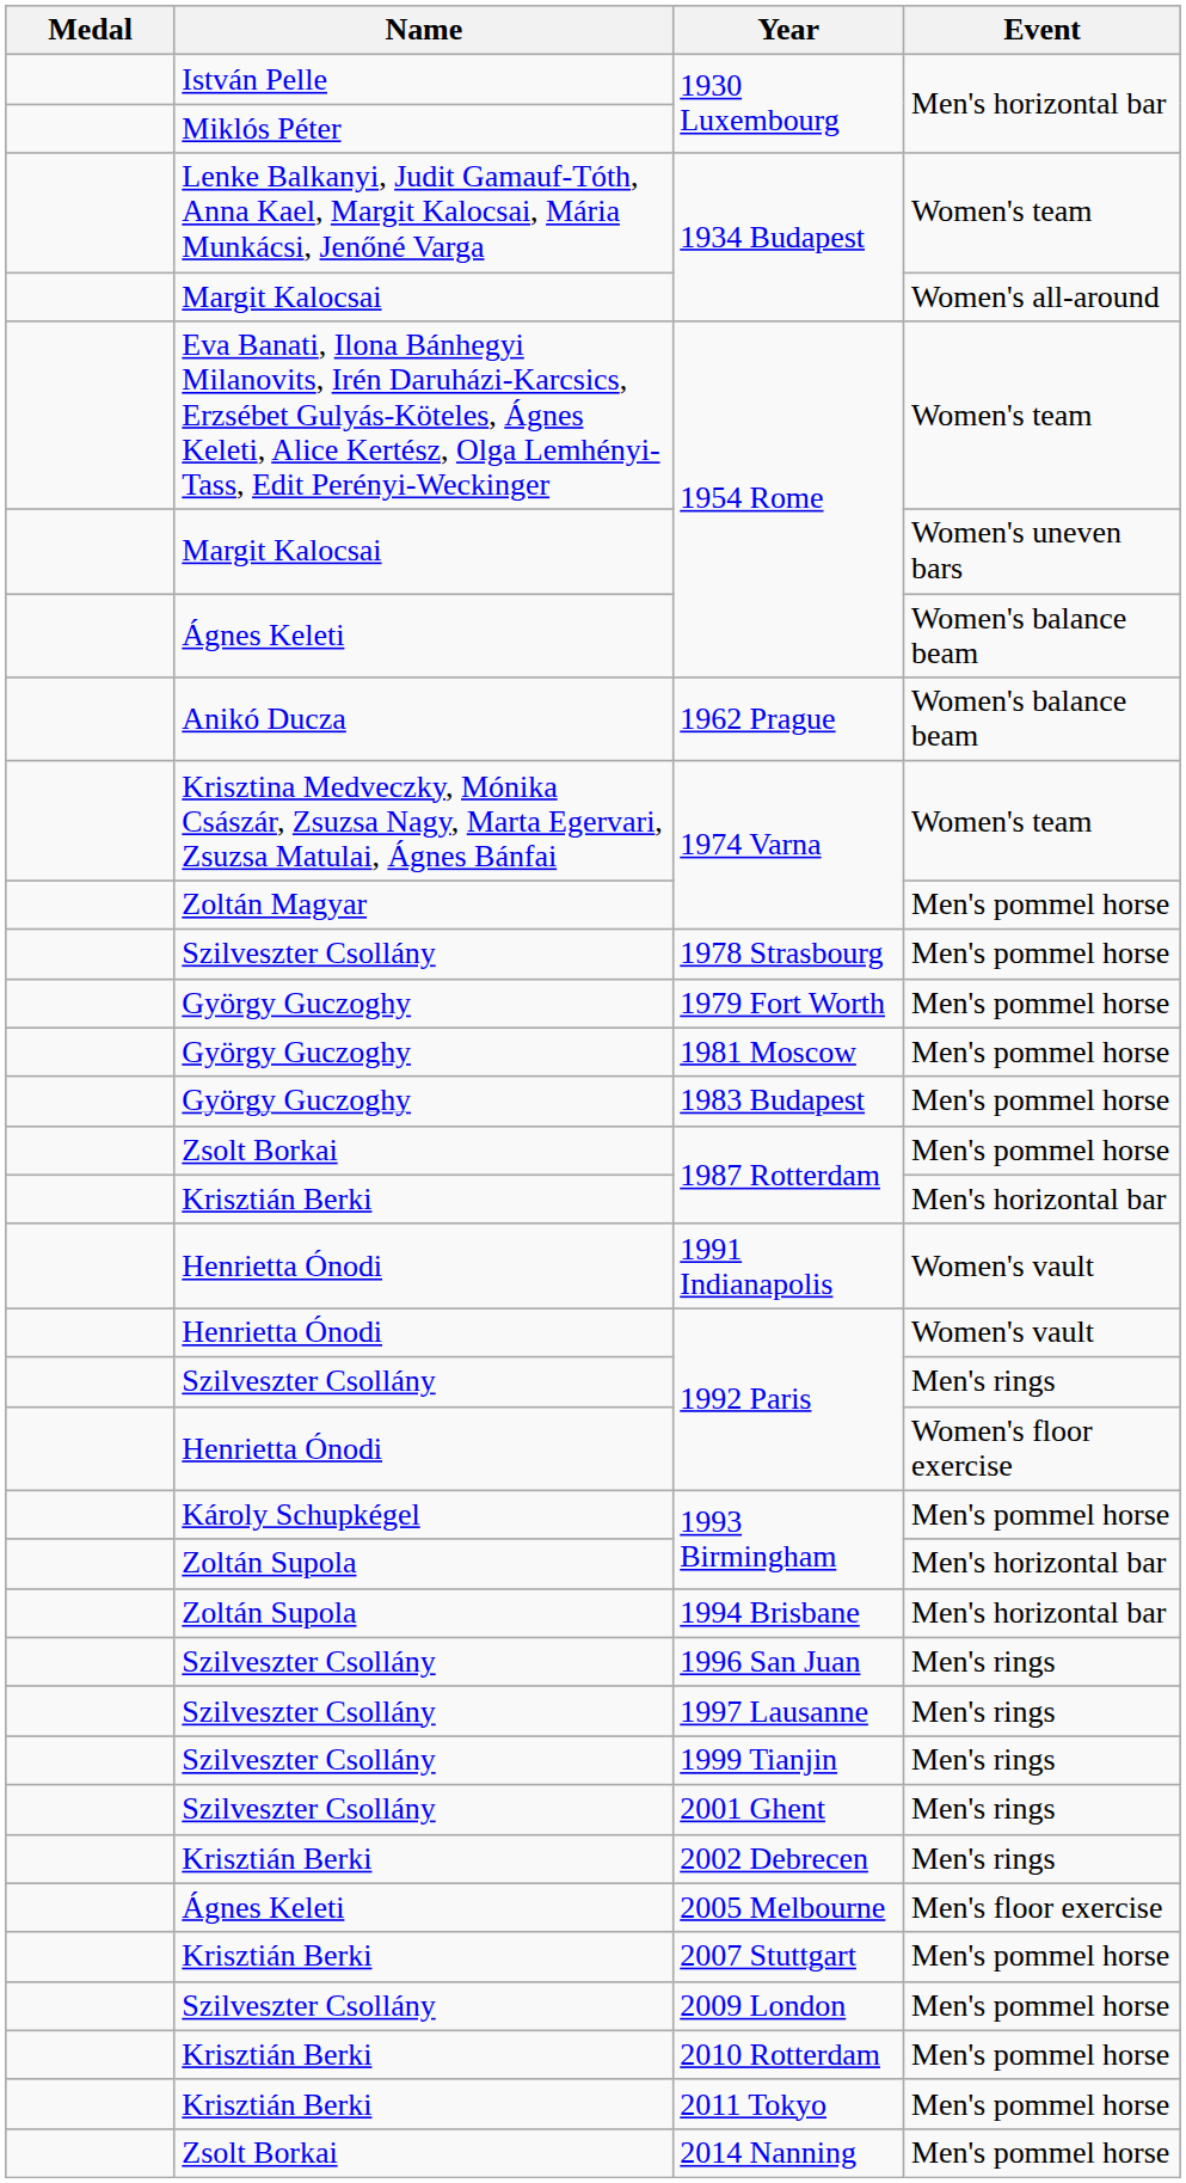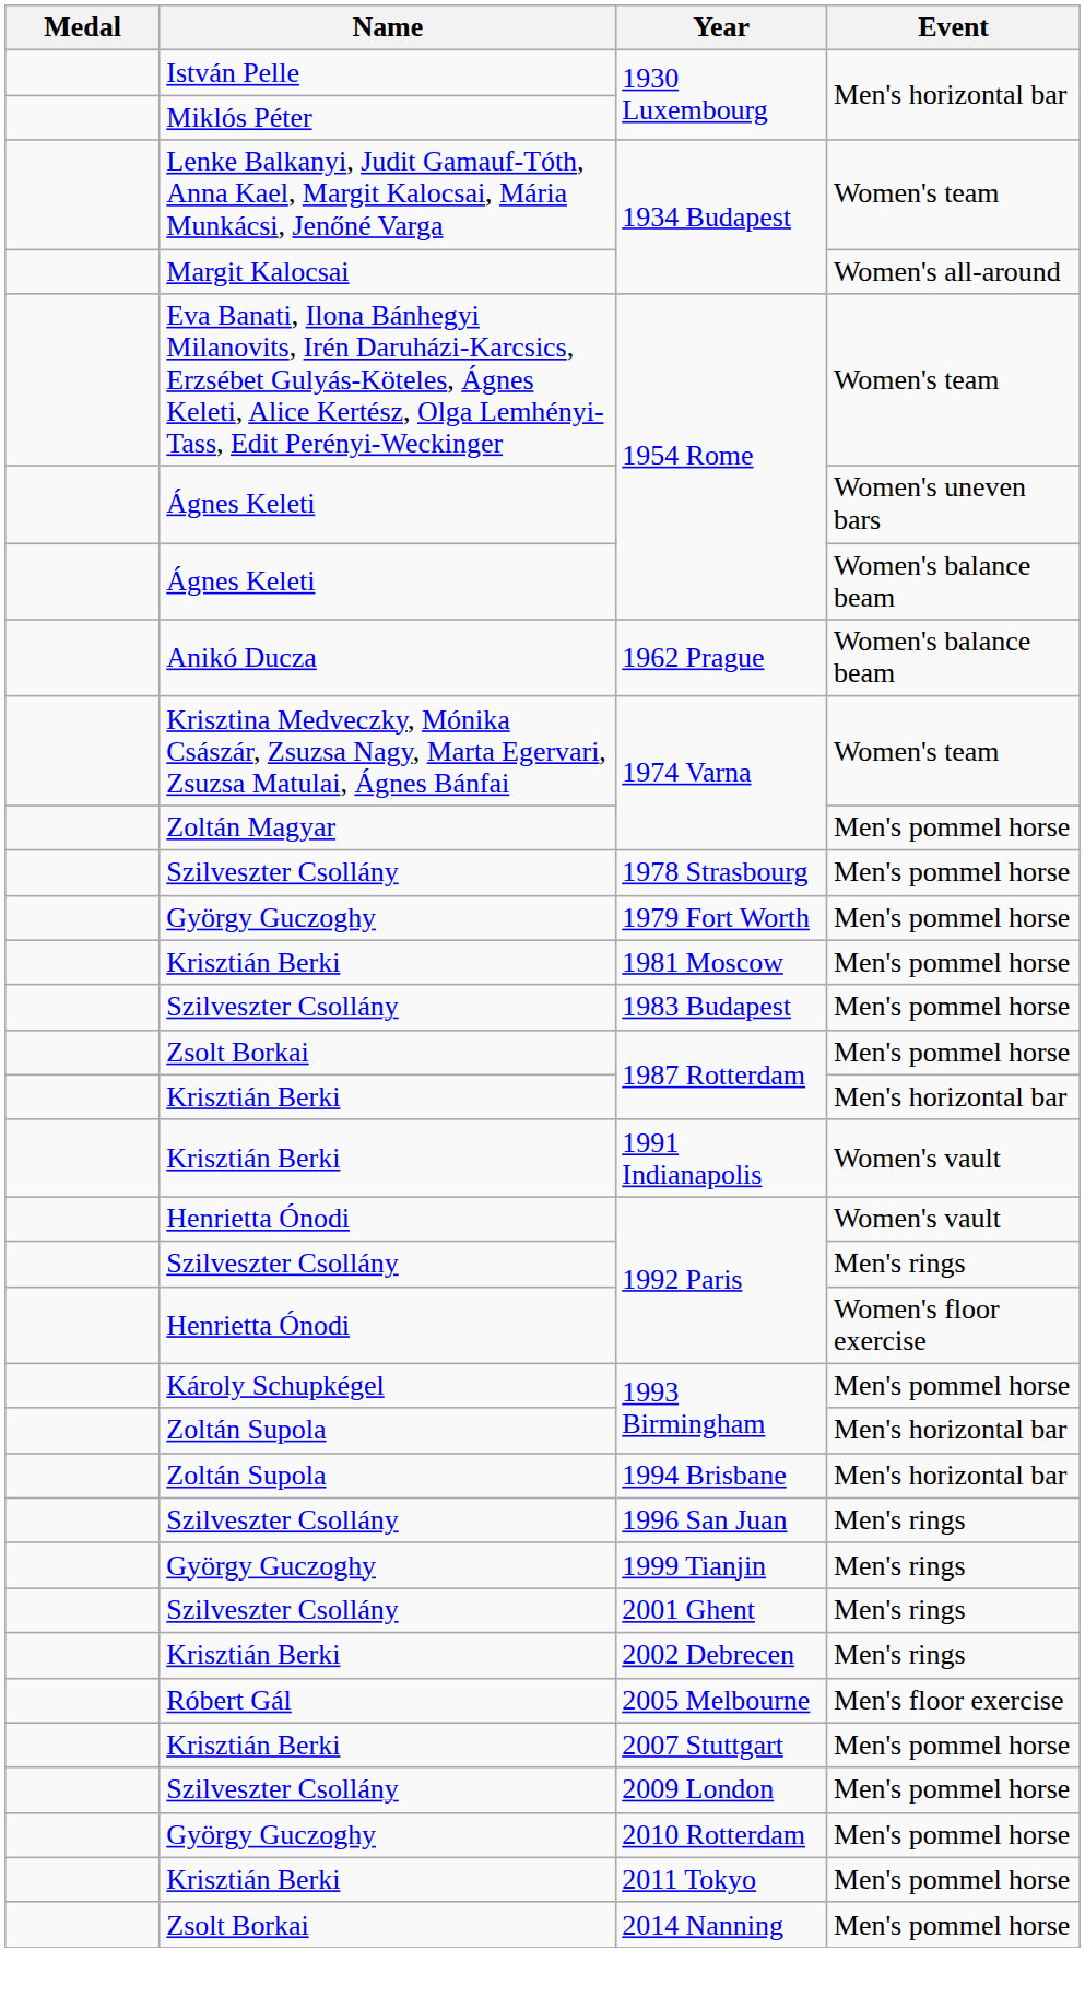1954 Rome / Women's uneven bars | Name: Margit Kalocsai -> Ágnes Keleti
1981 Moscow | Name: György Guczoghy -> Krisztián Berki
1983 Budapest | Name: György Guczoghy -> Szilveszter Csollány
1991 Indianapolis | Name: Henrietta Ónodi -> Krisztián Berki
- row: Szilveszter Csollány | 1997 Lausanne | Men's rings
1999 Tianjin | Name: Szilveszter Csollány -> György Guczoghy
2005 Melbourne | Name: Ágnes Keleti -> Róbert Gál
2010 Rotterdam | Name: Krisztián Berki -> György Guczoghy
